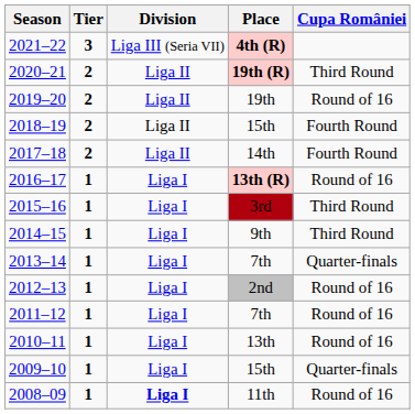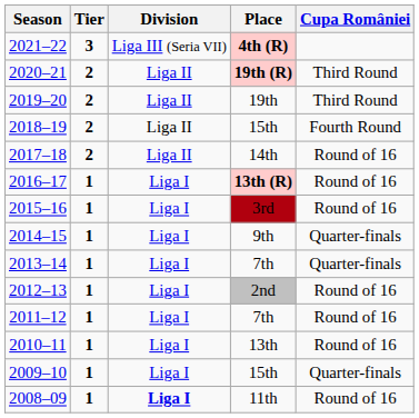2019–20 | Cupa României: Round of 16 -> Third Round
2017–18 | Cupa României: Fourth Round -> Round of 16
2015–16 | Cupa României: Third Round -> Round of 16
2014–15 | Cupa României: Third Round -> Quarter-finals
